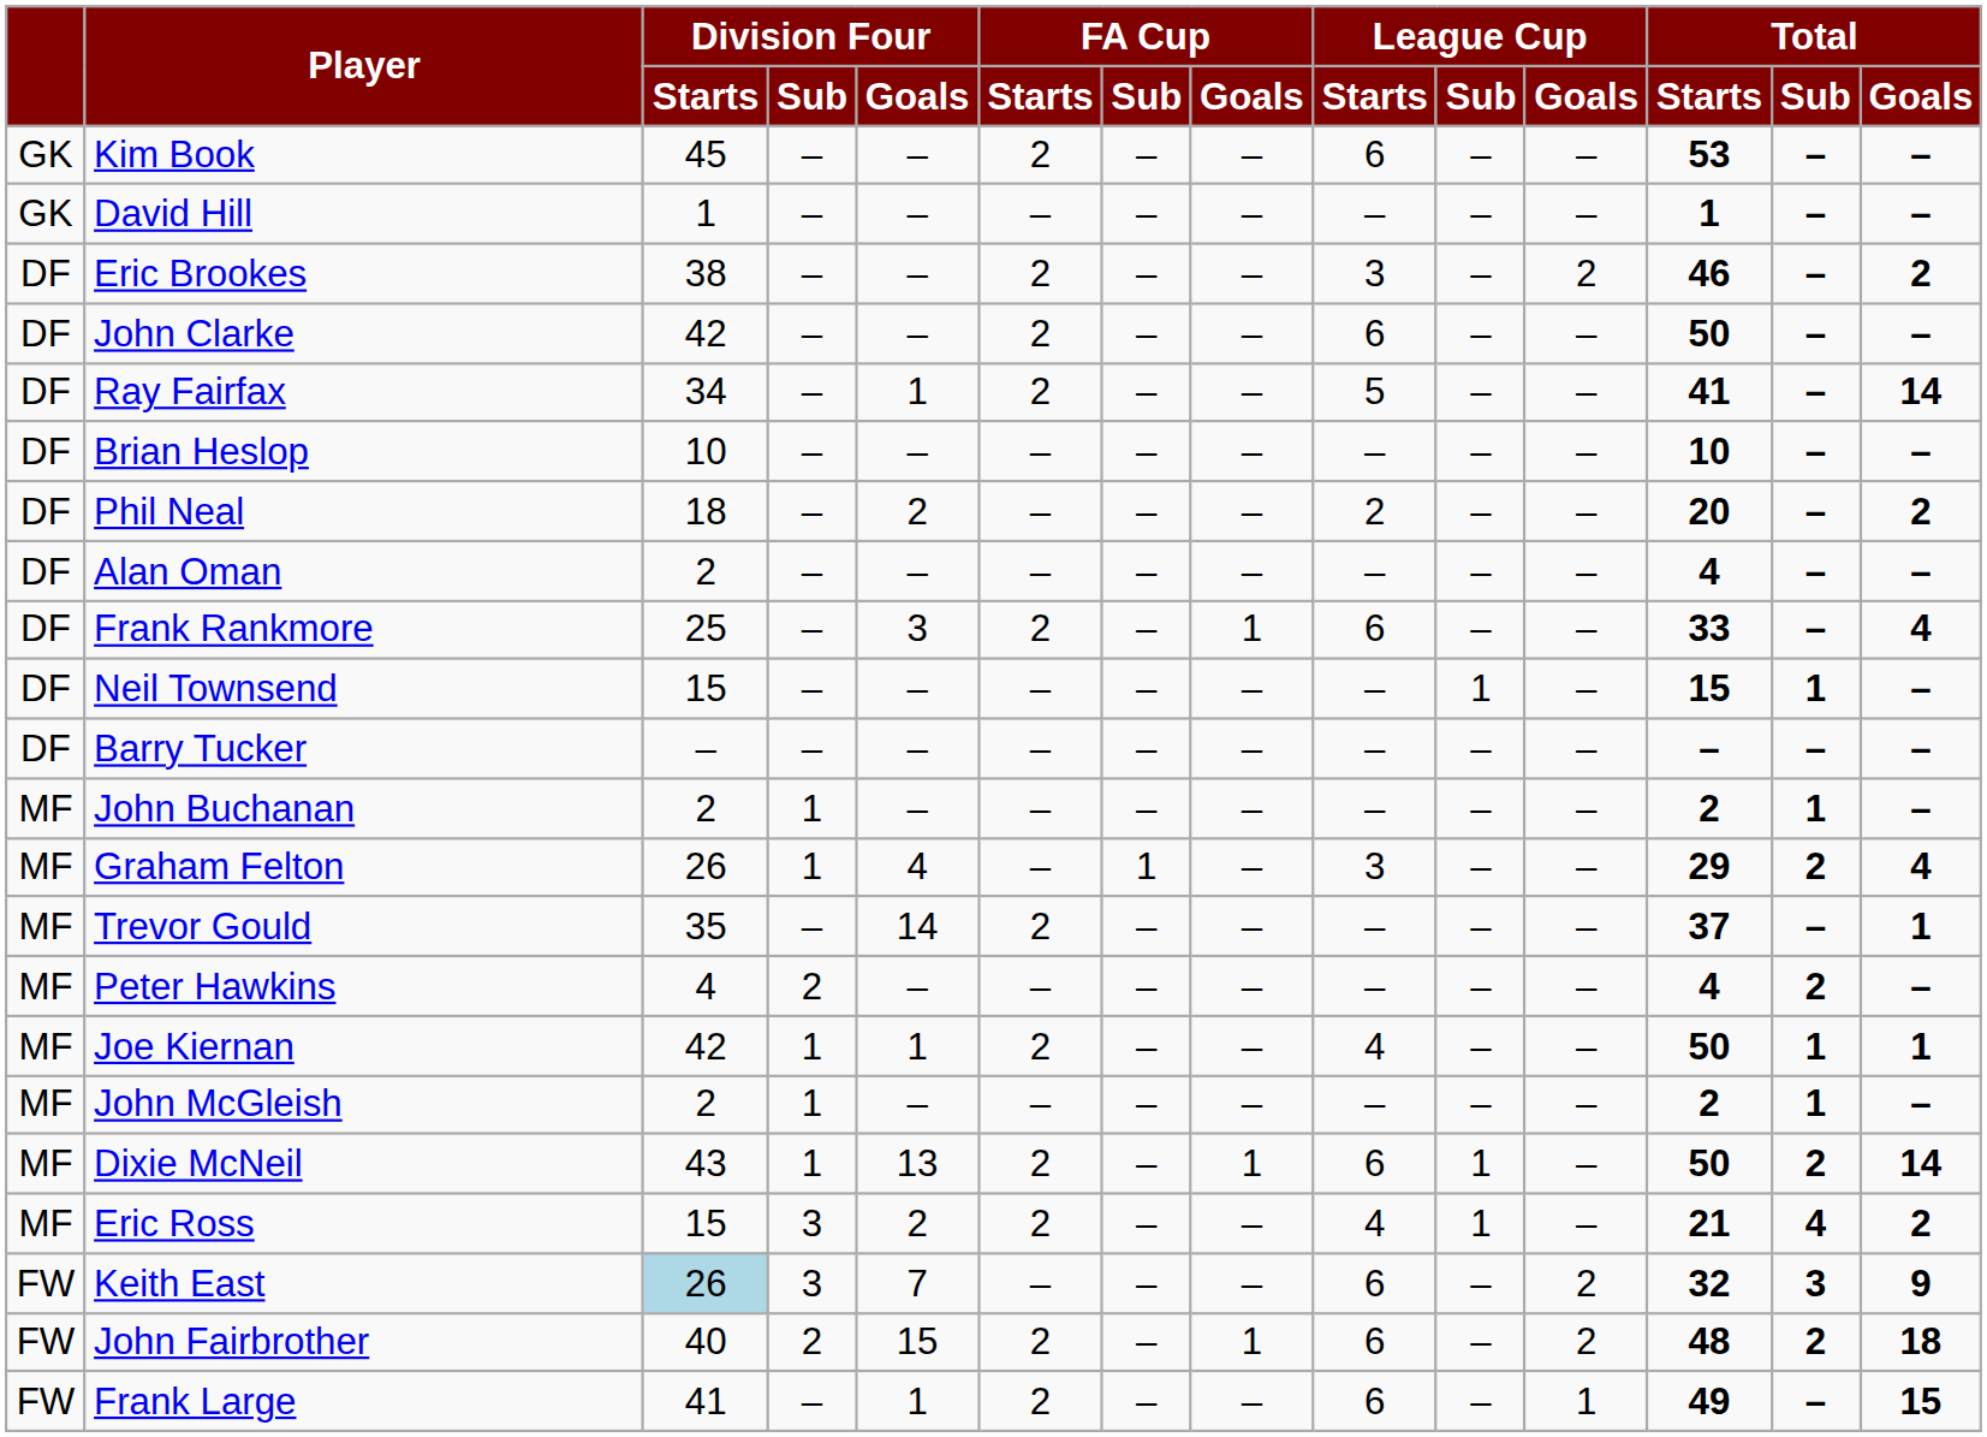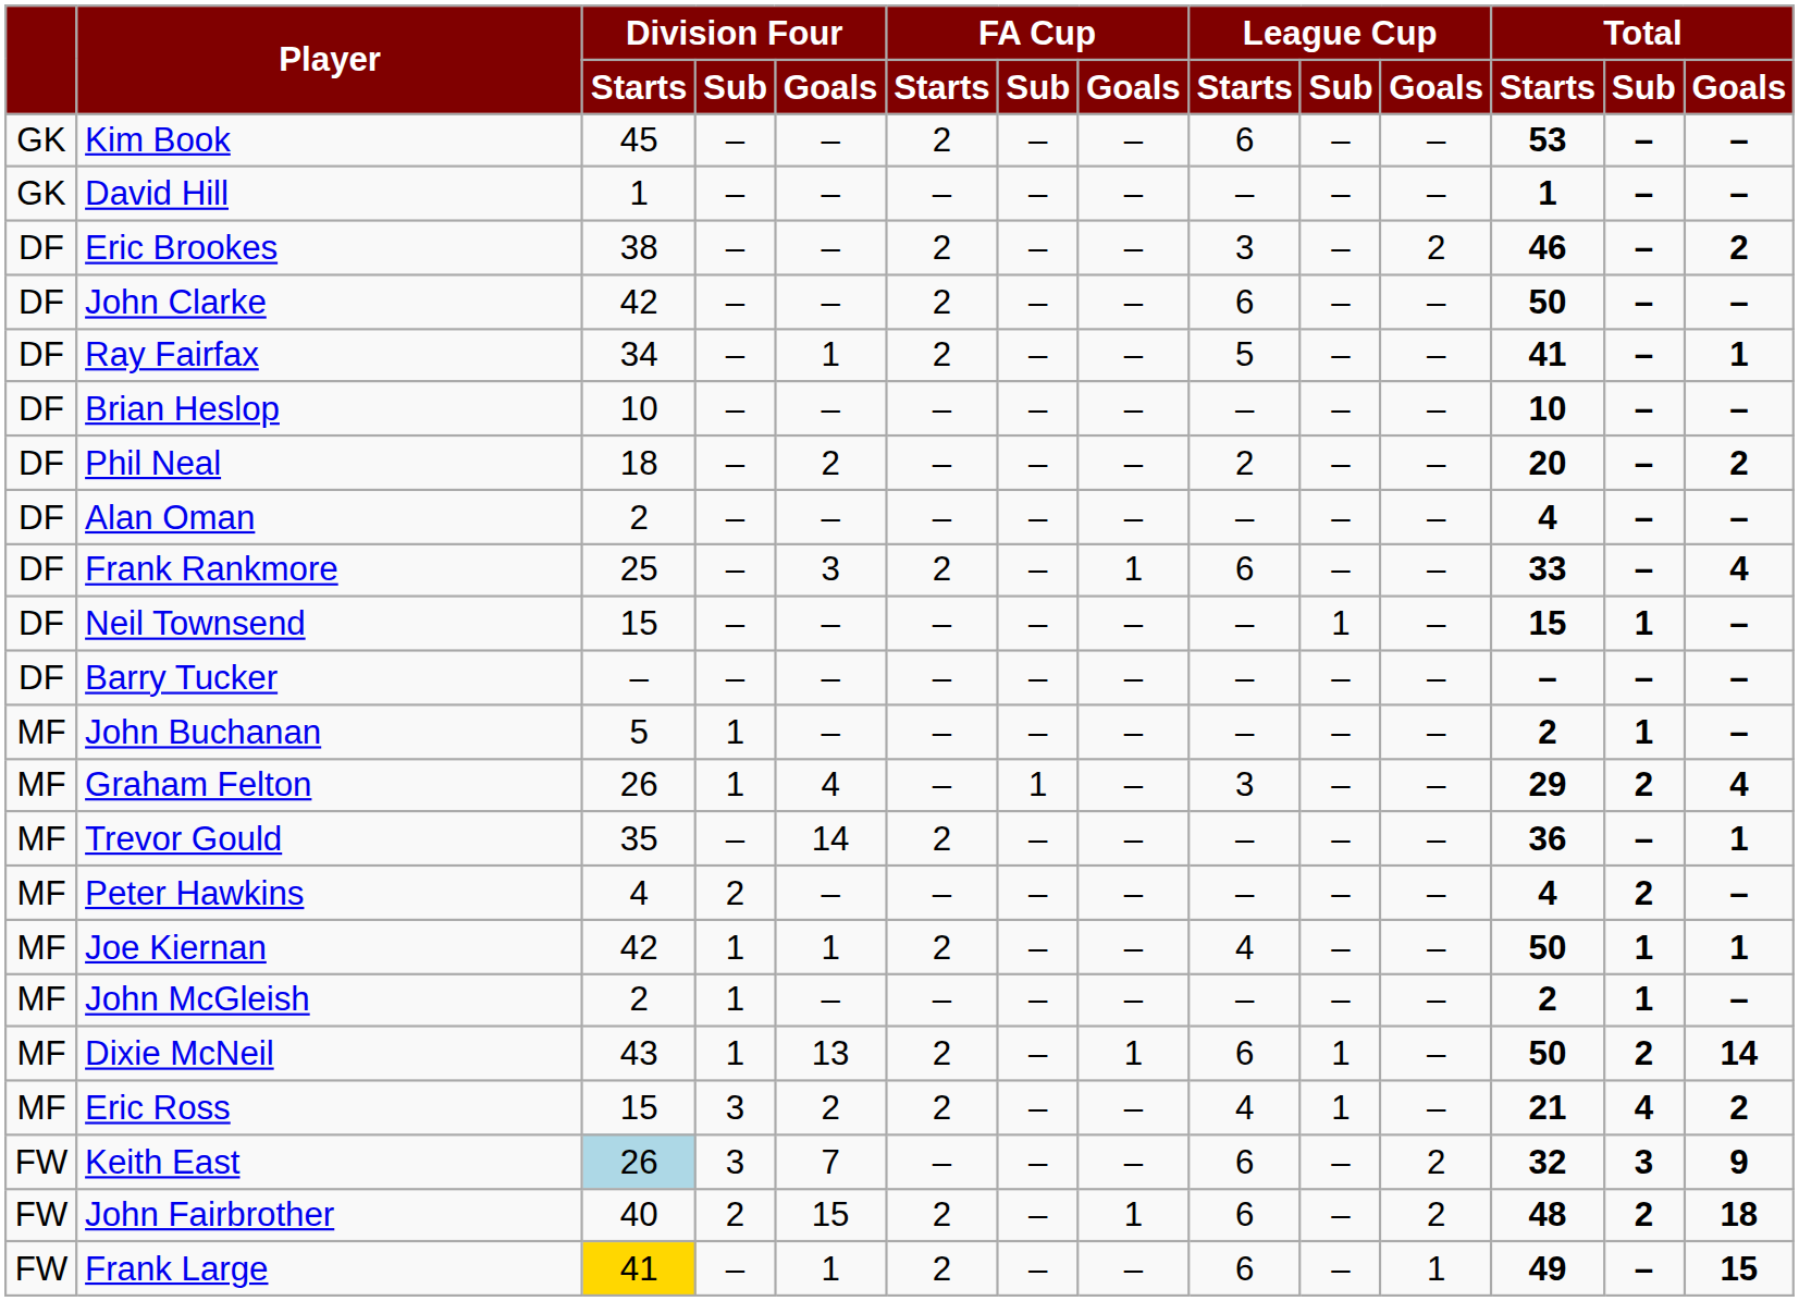Ray Fairfax | Total / Goals: 14 -> 1
John Buchanan | Division Four / Starts: 2 -> 5
Trevor Gould | Total / Starts: 37 -> 36
Frank Large | Division Four / Starts: no background -> gold background
